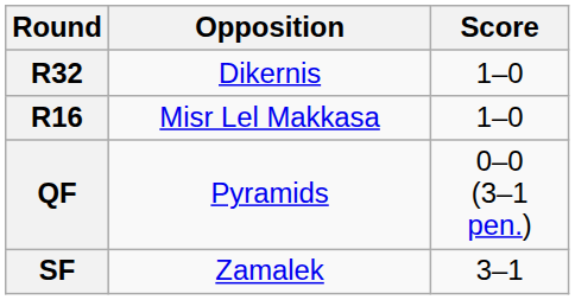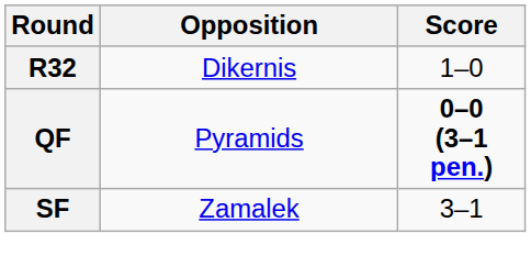- row: R16 | Misr Lel Makkasa | 1–0
QF | Score: normal -> bold
